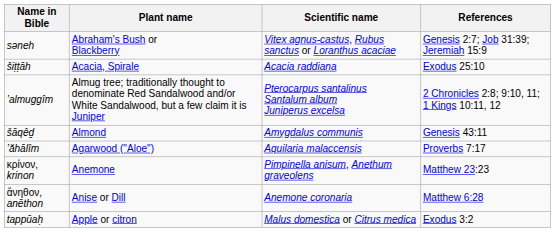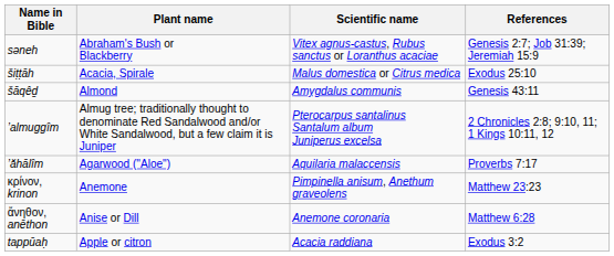šiṭṭāh | Scientific name: Acacia raddiana -> Malus domestica or Citrus medica
rows swapped: ’almuggîm <-> šāqêḏ
tappūaḥ | Scientific name: Malus domestica or Citrus medica -> Acacia raddiana
